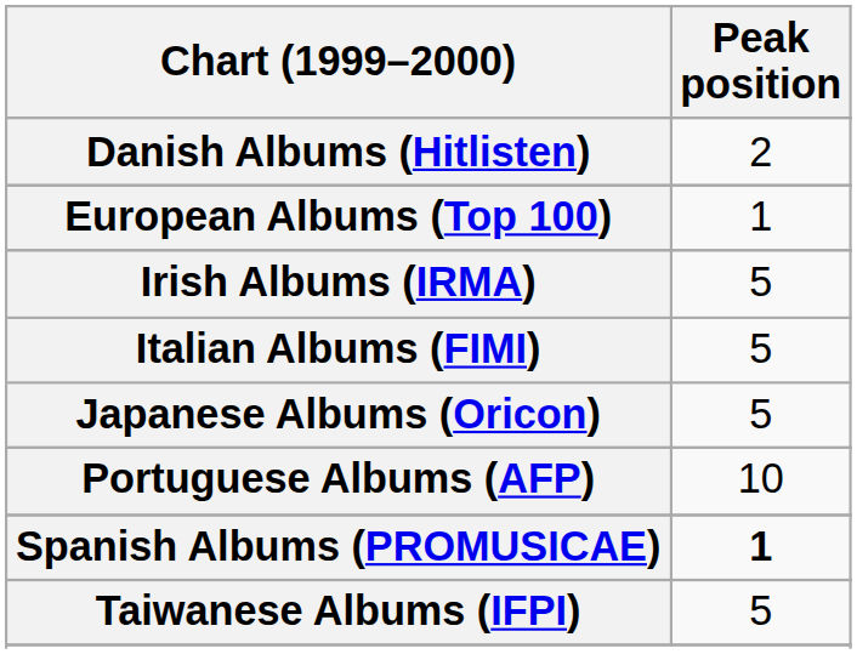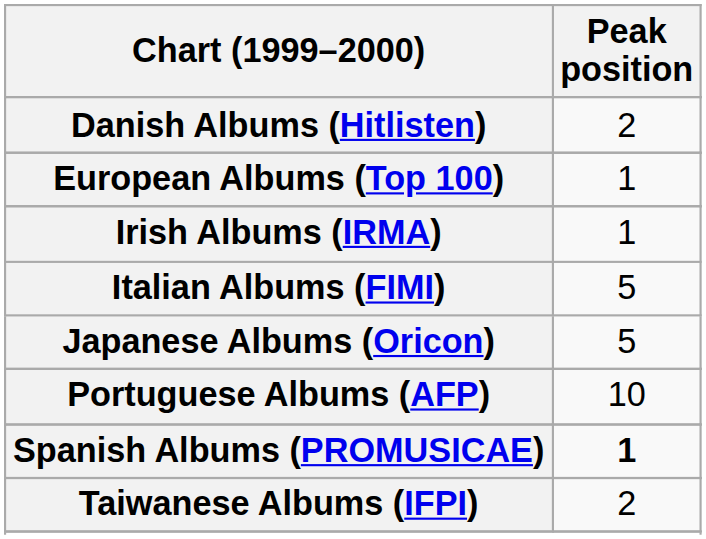Irish Albums (IRMA) | Peak position: 5 -> 1
Taiwanese Albums (IFPI) | Peak position: 5 -> 2
